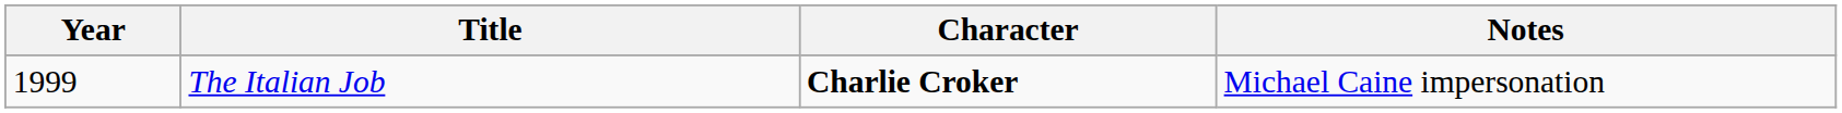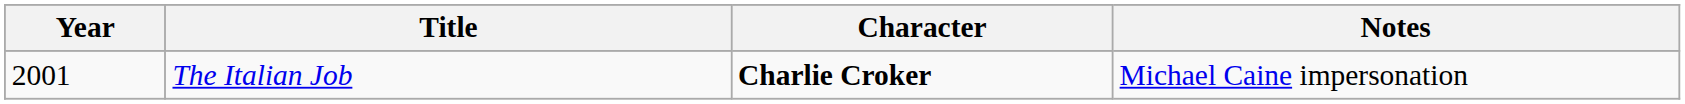The Italian Job | Year: 1999 -> 2001
